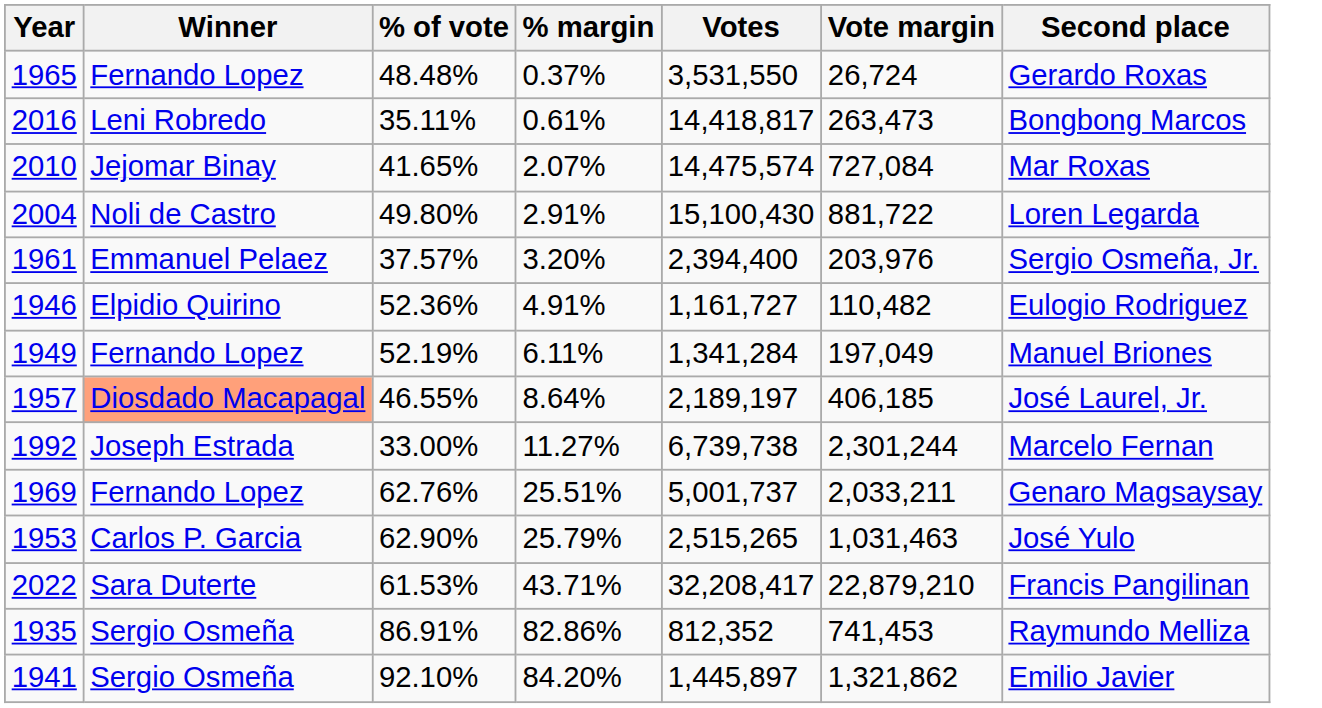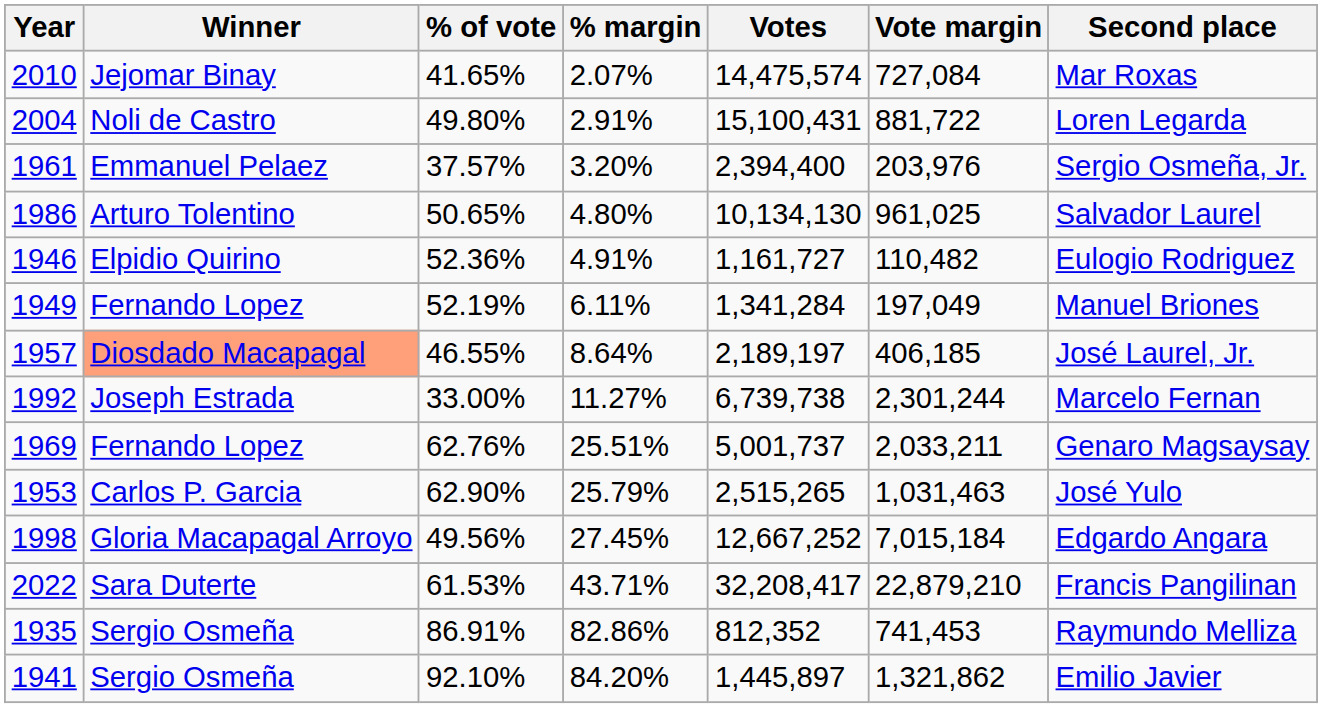- row: 1965 | Fernando Lopez | 48.48% | 0.37% | 3,531,550 | 26,724 | Gerardo Roxas
- row: 2016 | Leni Robredo | 35.11% | 0.61% | 14,418,817 | 263,473 | Bongbong Marcos
2004 | Votes: 15,100,430 -> 15,100,431
+ row: 1986 | Arturo Tolentino | 50.65% | 4.80% | 10,134,130 | 961,025 | Salvador Laurel
+ row: 1998 | Gloria Macapagal Arroyo | 49.56% | 27.45% | 12,667,252 | 7,015,184 | Edgardo Angara
